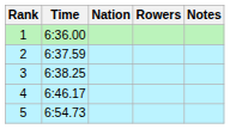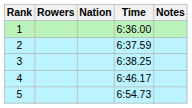columns swapped: Rowers <-> Time
